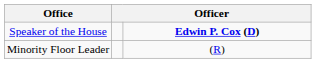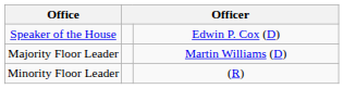Speaker of the House | column 3: bold -> normal
+ row: Majority Floor Leader | Martin Williams (D)
